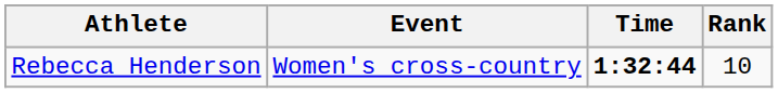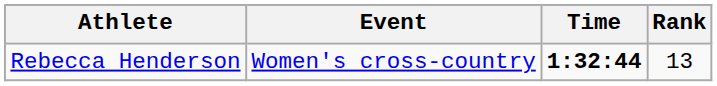Rebecca Henderson | Rank: 10 -> 13
